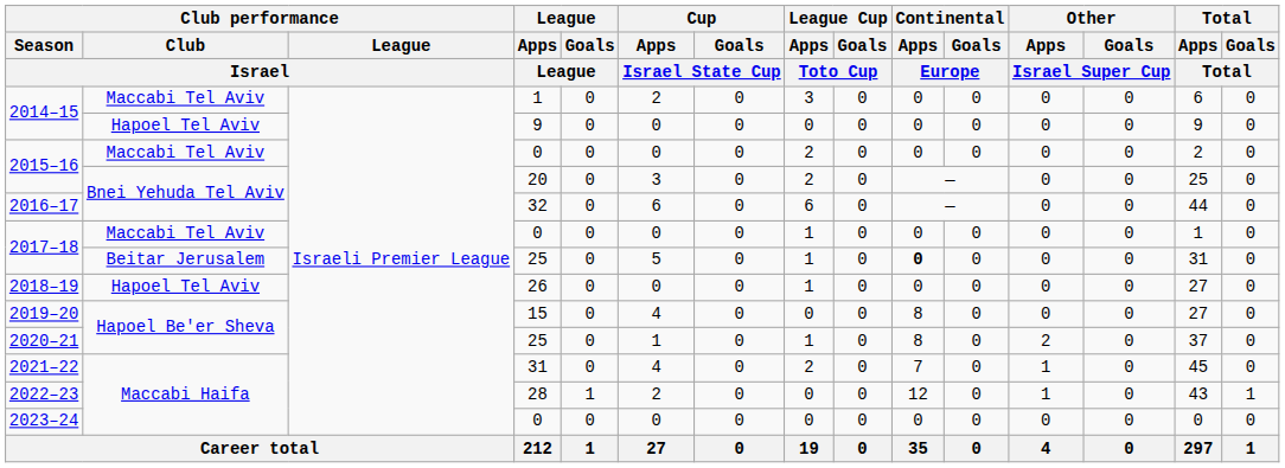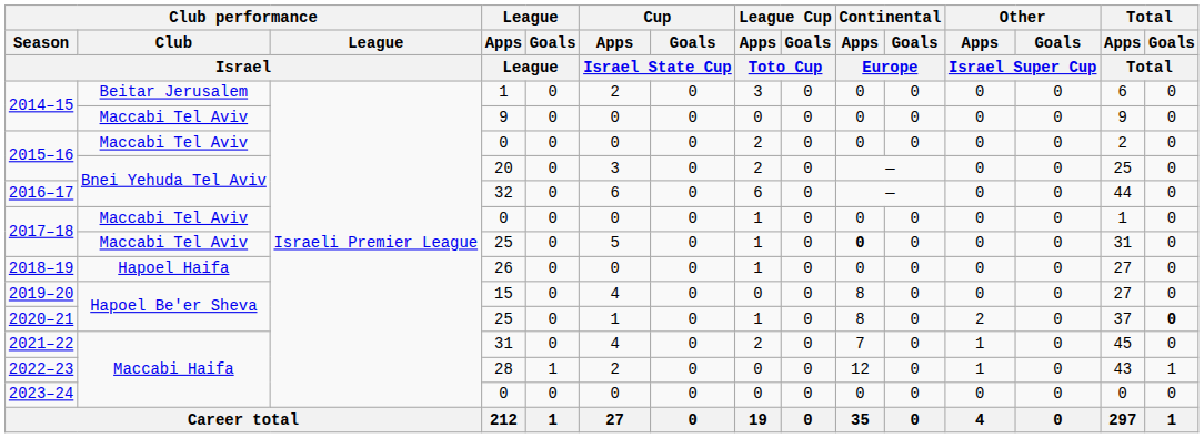2014–15 / 1 | Club performance / Club / Israel: Maccabi Tel Aviv -> Beitar Jerusalem
2014–15 / 9 | Club performance / Club / Israel: Hapoel Tel Aviv -> Maccabi Tel Aviv
2017–18 / 25 | Club performance / Club / Israel: Beitar Jerusalem -> Maccabi Tel Aviv
2018–19 | Club performance / Club / Israel: Hapoel Tel Aviv -> Hapoel Haifa
2020–21 | Total / Goals / Total: normal -> bold
